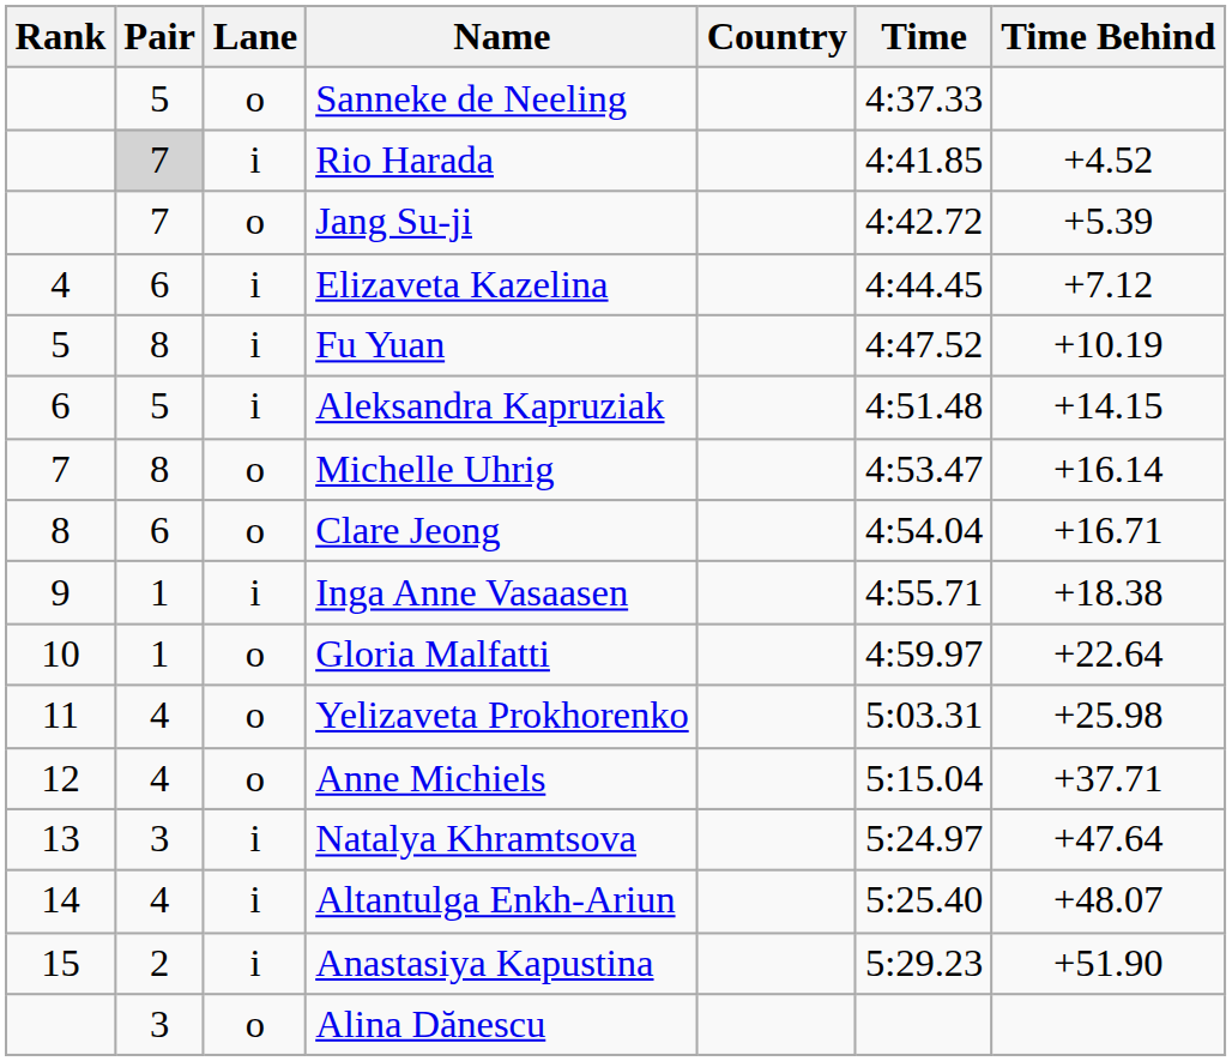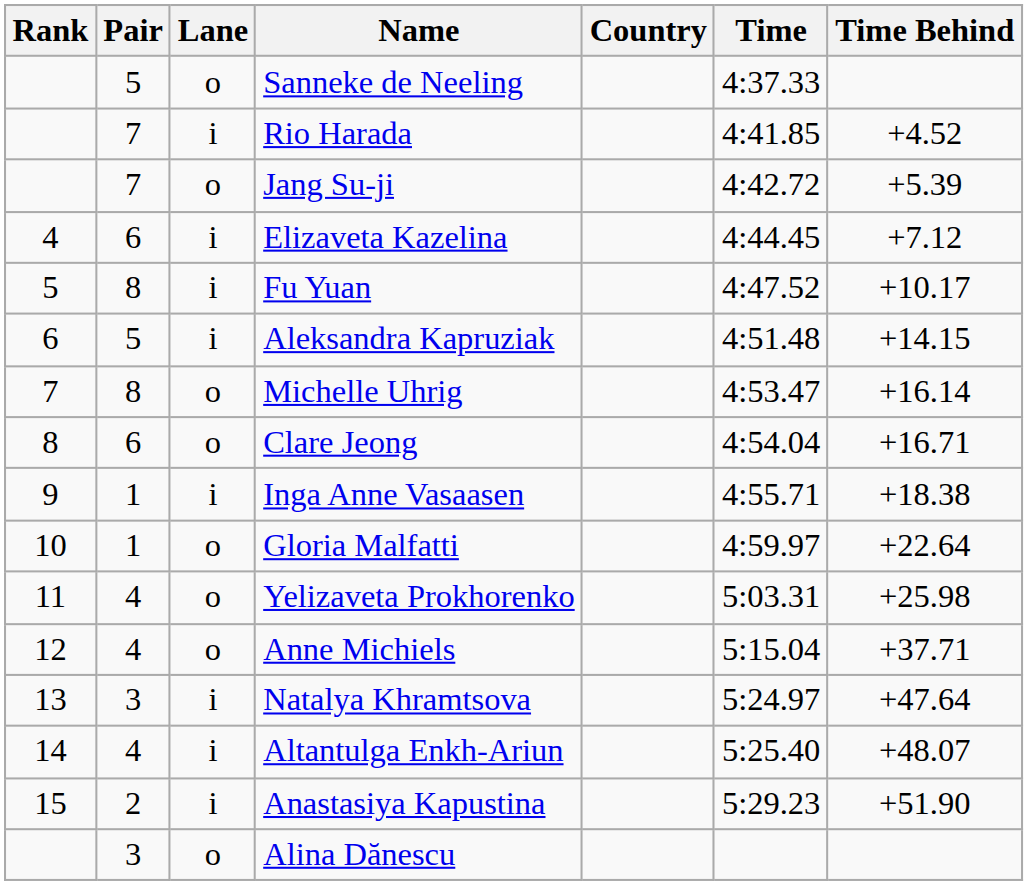Rio Harada | Pair: lightgrey background -> no background
Fu Yuan | Time Behind: +10.19 -> +10.17
